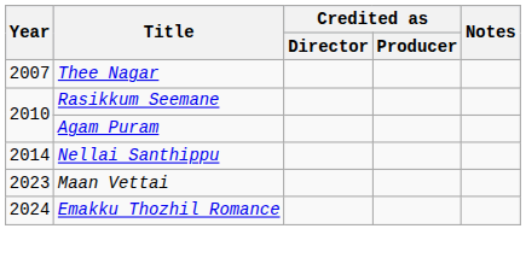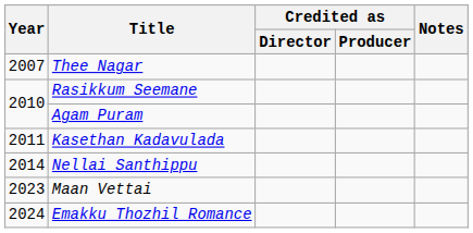+ row: 2011 | Kasethan Kadavulada
